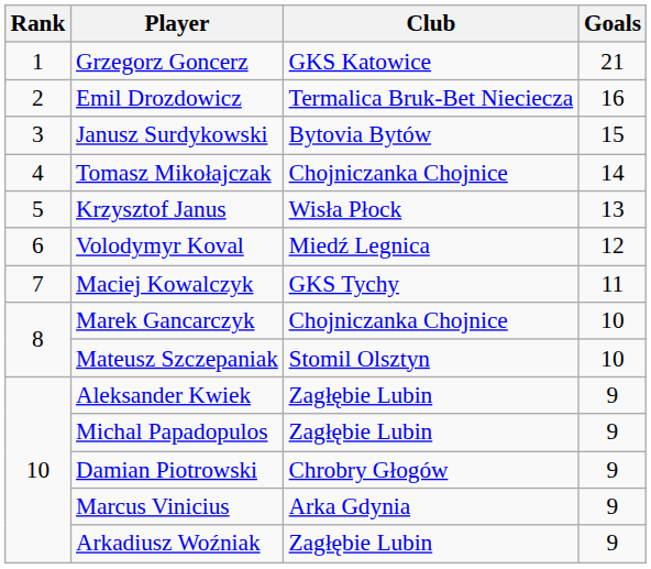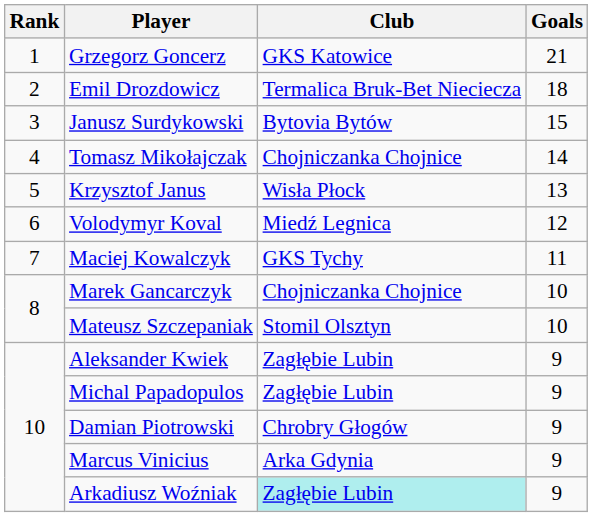Emil Drozdowicz | Goals: 16 -> 18
Arkadiusz Woźniak | Club: no background -> paleturquoise background
